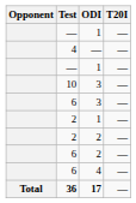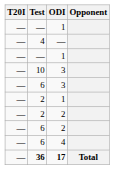columns swapped: Opponent <-> T20I
